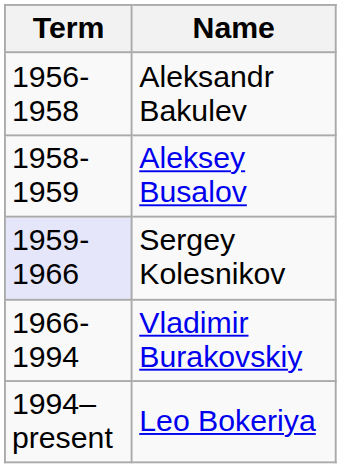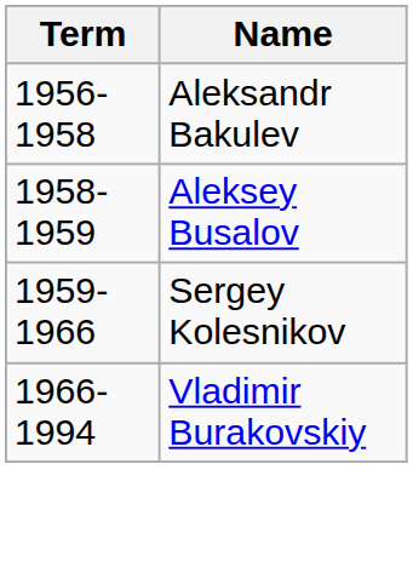Sergey Kolesnikov | Term: lavender background -> no background
- row: 1994–present | Leo Bokeriya
